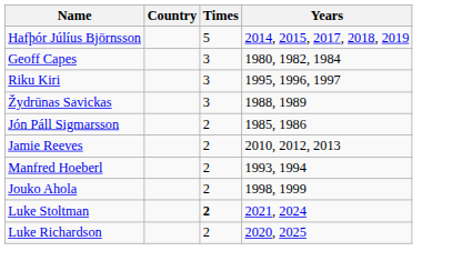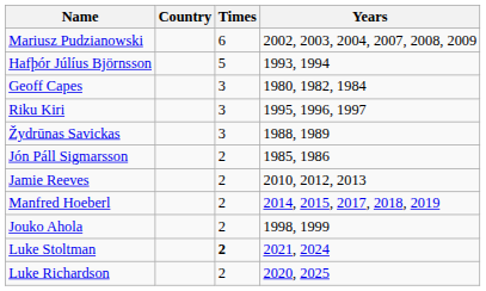+ row: Mariusz Pudzianowski | 6 | 2002, 2003, 2004, 2007, 2008, 2009
Hafþór Júlíus Björnsson | Years: 2014, 2015, 2017, 2018, 2019 -> 1993, 1994
Manfred Hoeberl | Years: 1993, 1994 -> 2014, 2015, 2017, 2018, 2019
